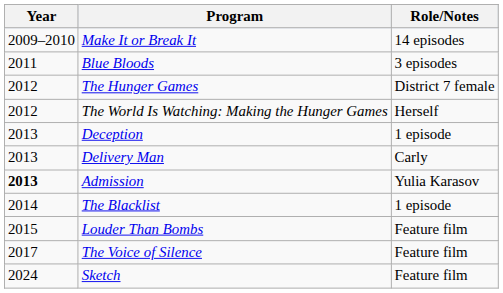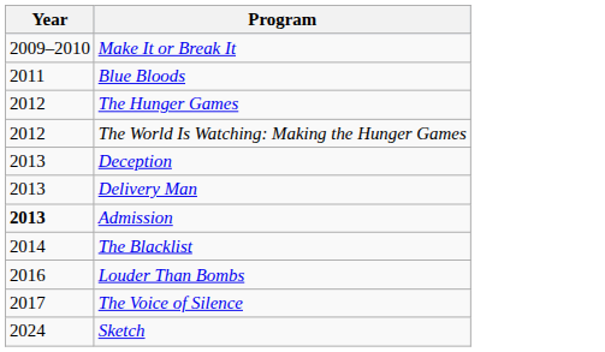- column: Role/Notes | 14 episodes | 3 episodes | District 7 female | Herself | 1 episode | Carly | Yulia Karasov | 1 episode | Feature film | Feature film | Feature film
Louder Than Bombs | Year: 2015 -> 2016
